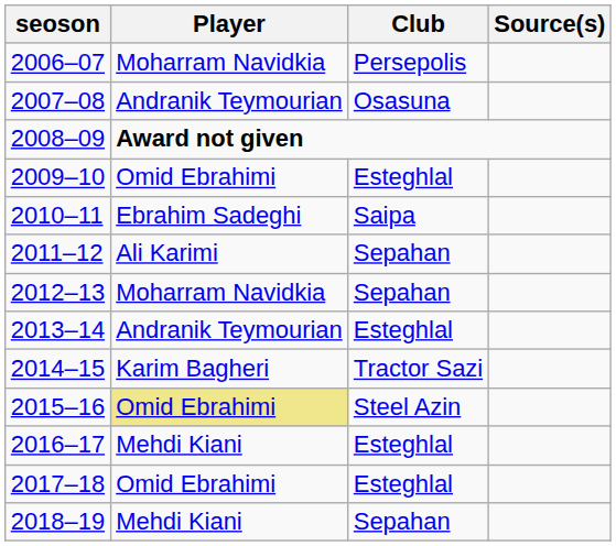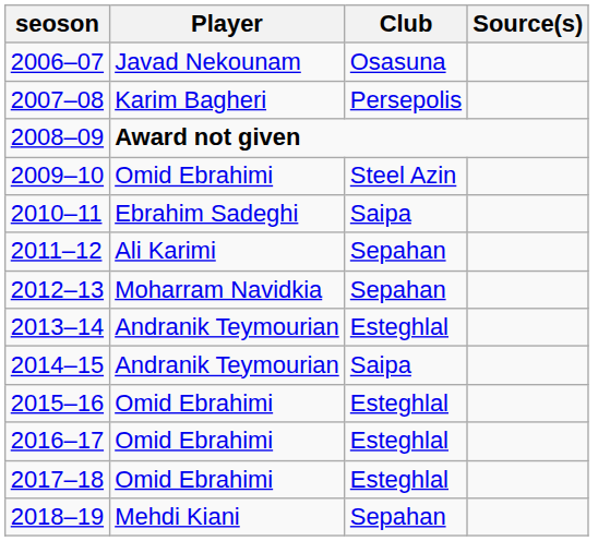2006–07 | Player: Moharram Navidkia -> Javad Nekounam
2006–07 | Club: Persepolis -> Osasuna
2007–08 | Player: Andranik Teymourian -> Karim Bagheri
2007–08 | Club: Osasuna -> Persepolis
2009–10 | Club: Esteghlal -> Steel Azin
2014–15 | Player: Karim Bagheri -> Andranik Teymourian
2014–15 | Club: Tractor Sazi -> Saipa
2015–16 | Player: khaki background -> no background
2015–16 | Club: Steel Azin -> Esteghlal
2016–17 | Player: Mehdi Kiani -> Omid Ebrahimi
